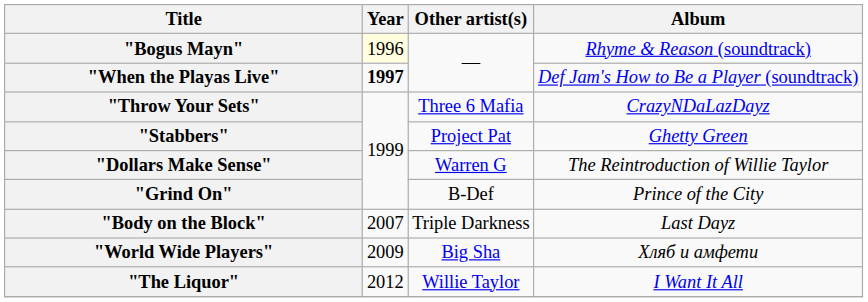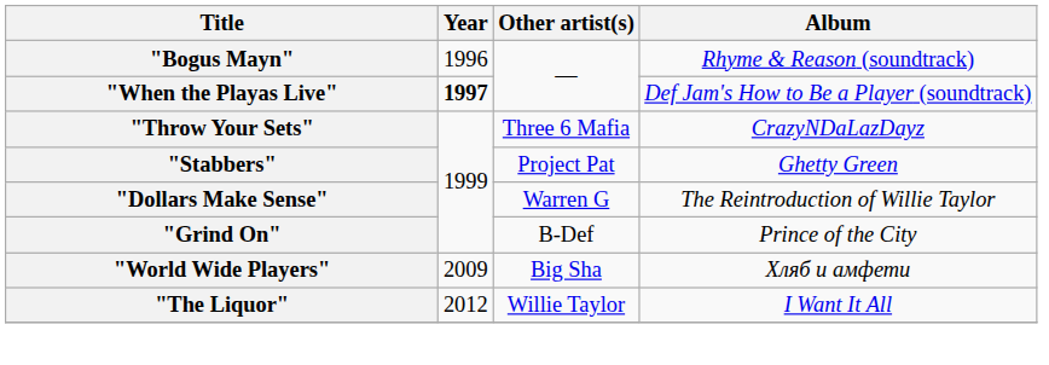"Bogus Mayn" | Year: lightyellow background -> no background
- row: "Body on the Block" | 2007 | Triple Darkness | Last Dayz
